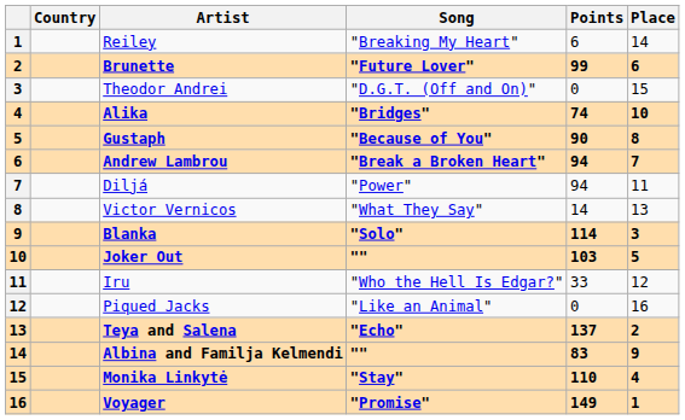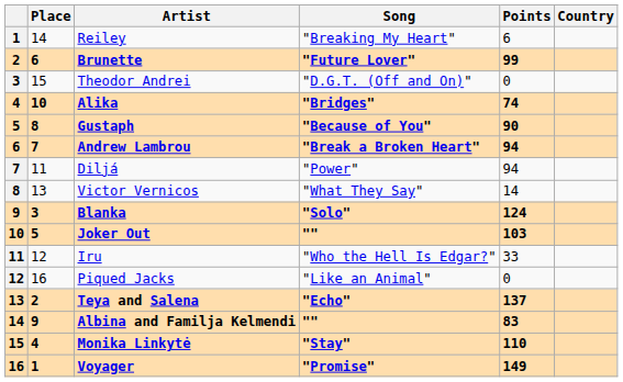columns swapped: Country <-> Place
Blanka | Points: 114 -> 124
